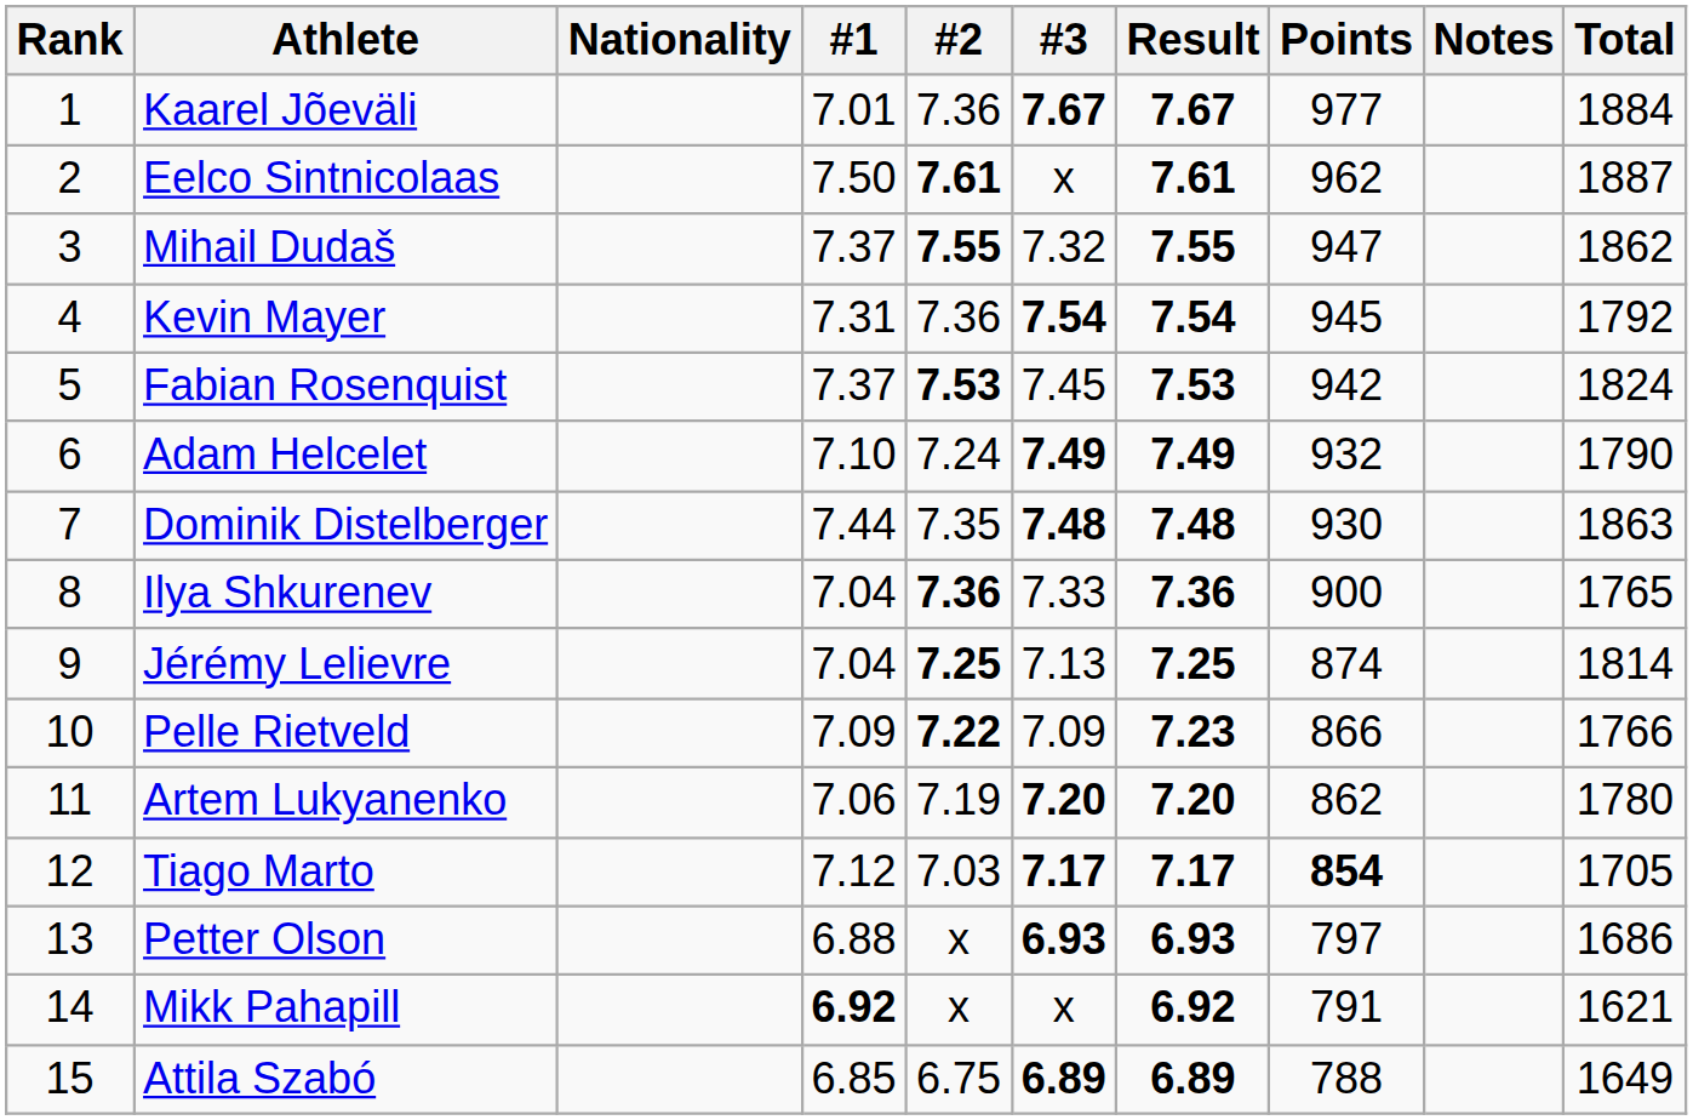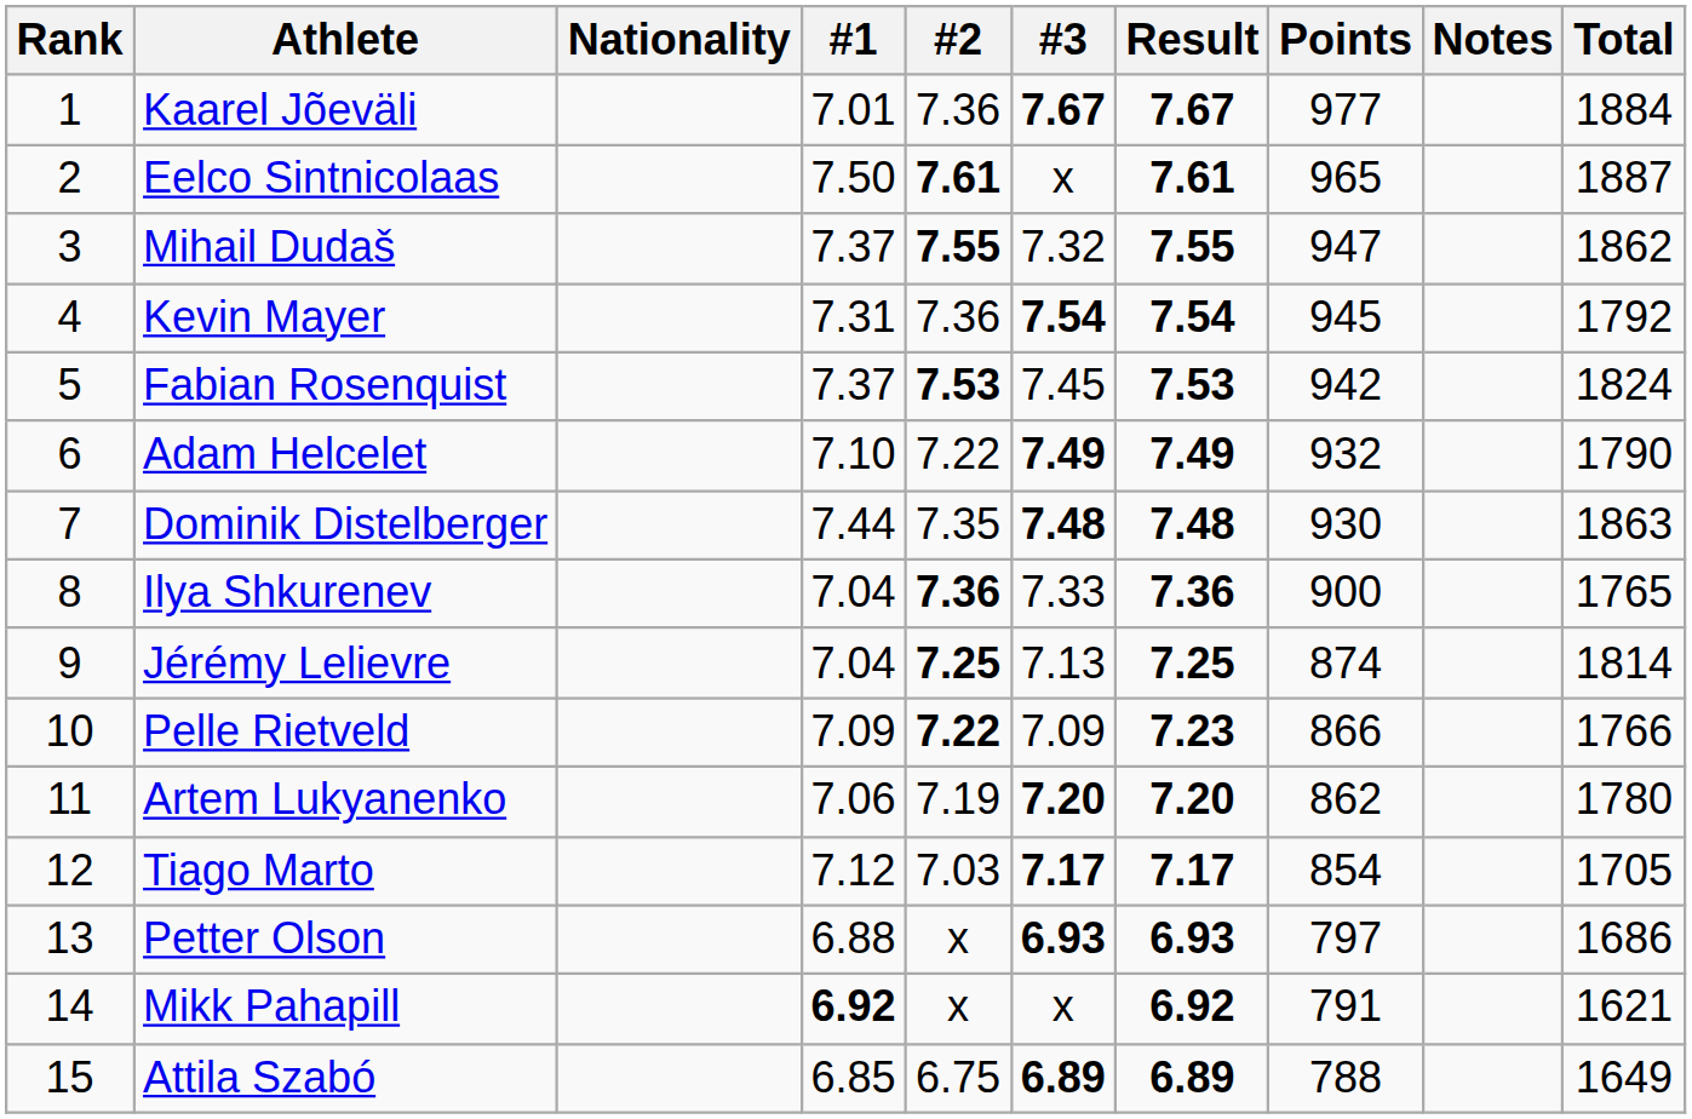Eelco Sintnicolaas | Points: 962 -> 965
Adam Helcelet | #2: 7.24 -> 7.22
Tiago Marto | Points: bold -> normal
